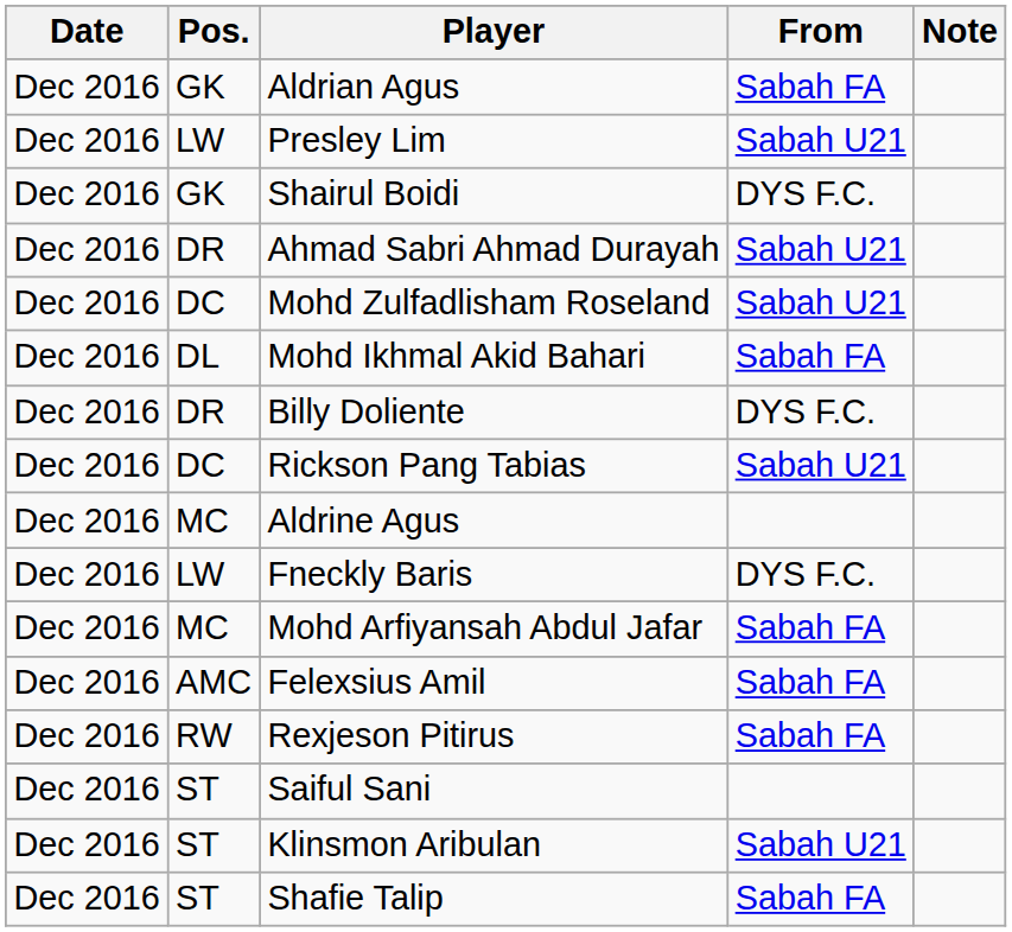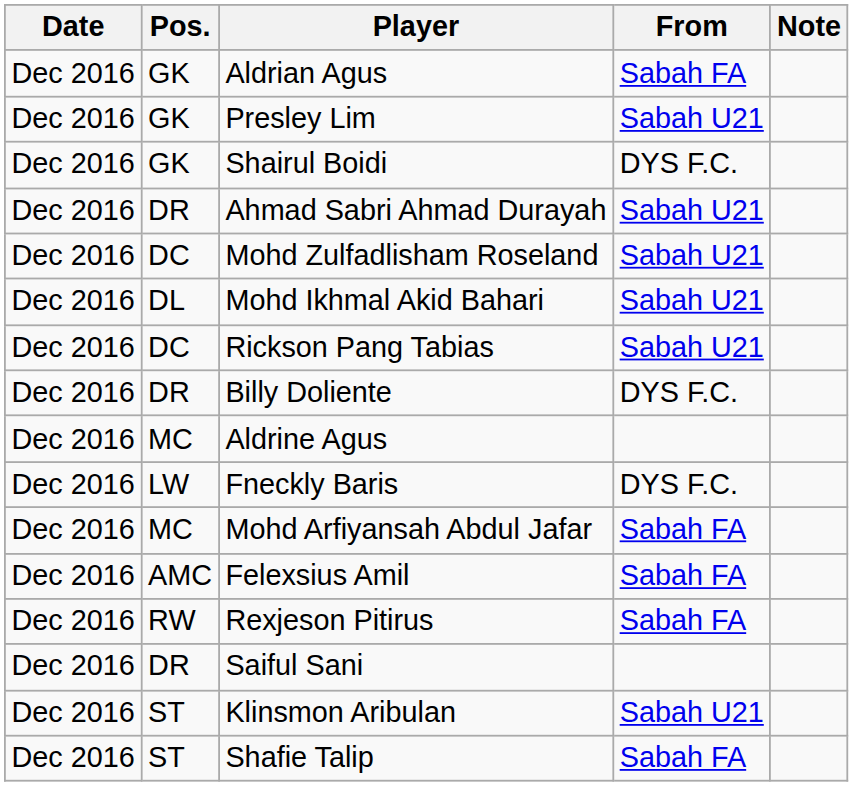Presley Lim | Pos.: LW -> GK
Mohd Ikhmal Akid Bahari | From: Sabah FA -> Sabah U21
rows swapped: Billy Doliente <-> Rickson Pang Tabias
Saiful Sani | Pos.: ST -> DR
